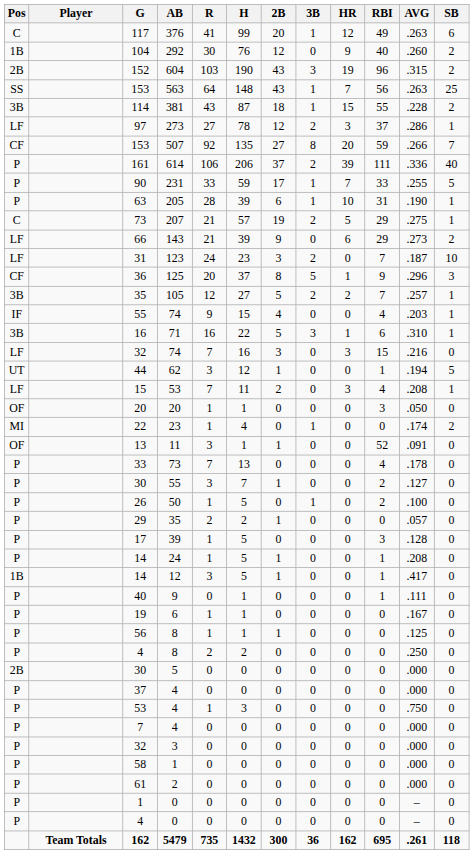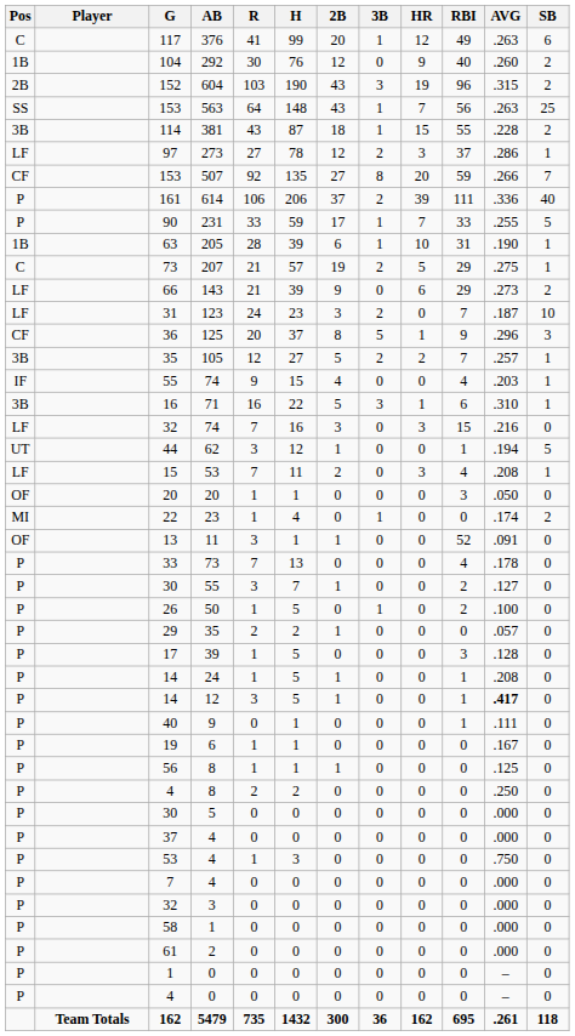63 | Pos: P -> 1B
14 / 12 | Pos: 1B -> P
14 / 12 | AVG: normal -> bold
30 / 5 | Pos: 2B -> P
